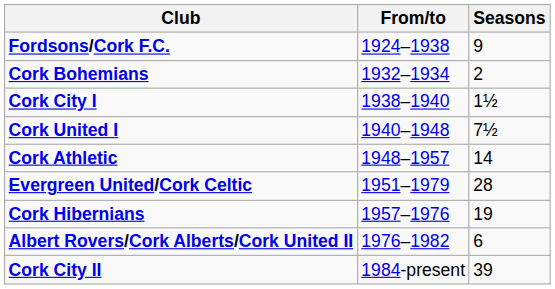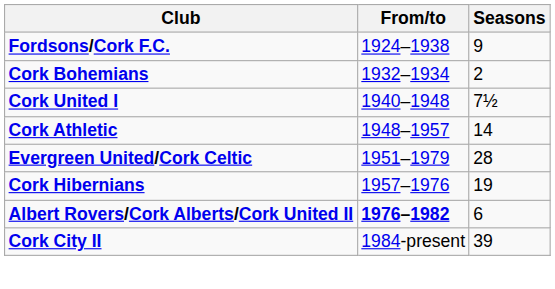- row: Cork City I | 1938–1940 | 1½
Albert Rovers/Cork Alberts/Cork United II | From/to: normal -> bold
